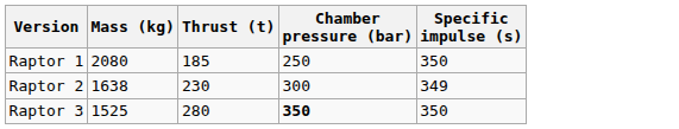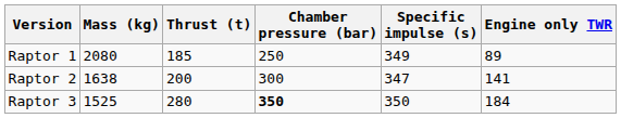+ column: Engine only TWR | 89 | 141 | 184
Raptor 1 | Specific impulse (s): 350 -> 349
Raptor 2 | Thrust (t): 230 -> 200
Raptor 2 | Specific impulse (s): 349 -> 347
